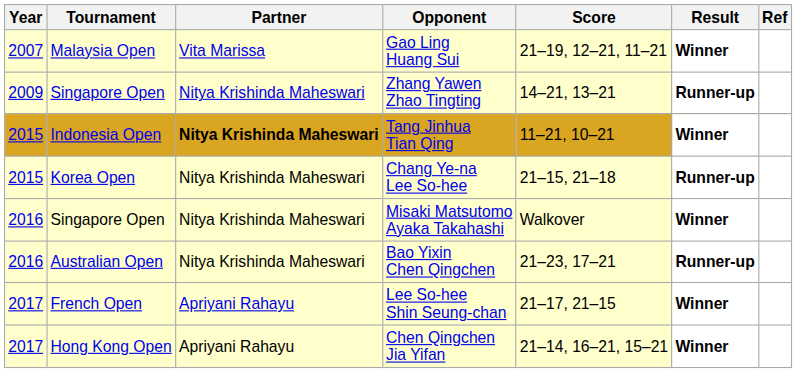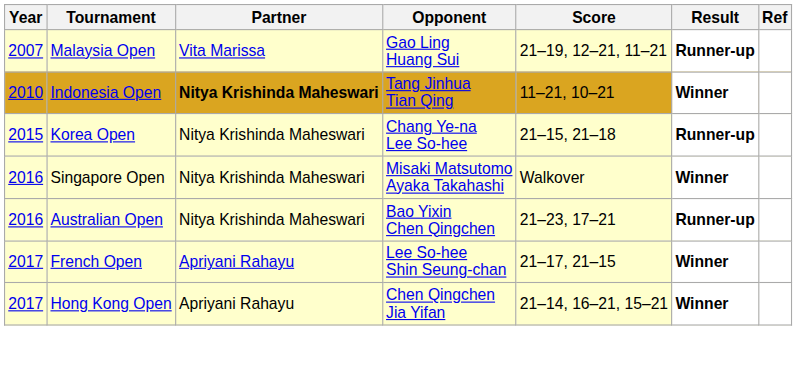Gao Ling Huang Sui | Result: Winner -> Runner-up
- row: 2009 | Singapore Open | Nitya Krishinda Maheswari | Zhang Yawen Zhao Tingting | 14–21, 13–21 | Runner-up
Tang Jinhua Tian Qing | Year: 2015 -> 2010
